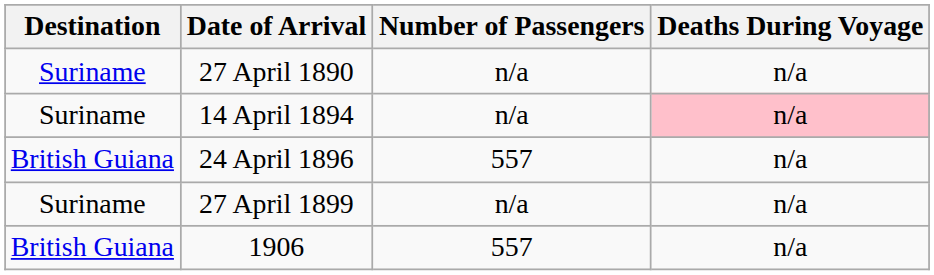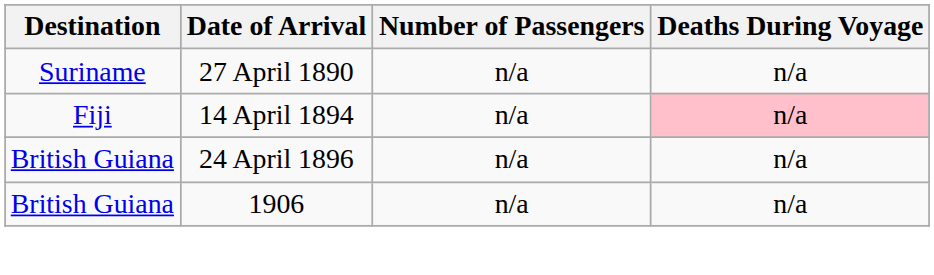14 April 1894 | Destination: Suriname -> Fiji
24 April 1896 | Number of Passengers: 557 -> n/a
- row: Suriname | 27 April 1899 | n/a | n/a
1906 | Number of Passengers: 557 -> n/a
